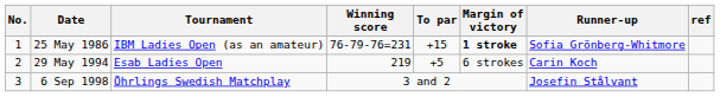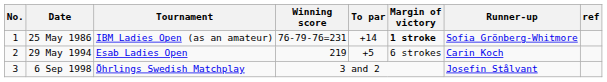25 May 1986 | To par: +15 -> +14
